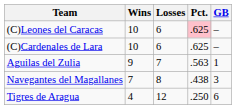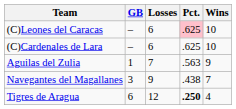columns swapped: Wins <-> GB
Navegantes del Magallanes | Losses: 8 -> 9
Tigres de Aragua | Pct.: normal -> bold
